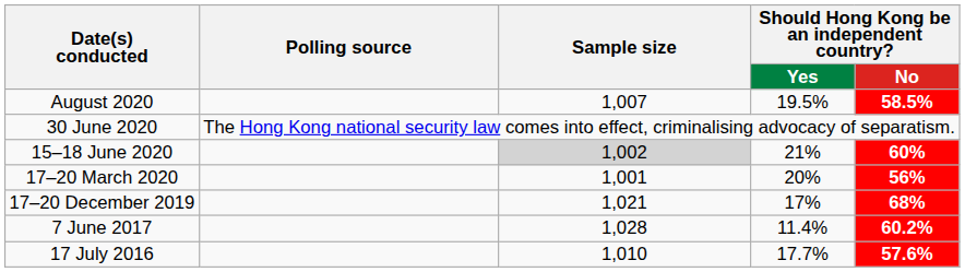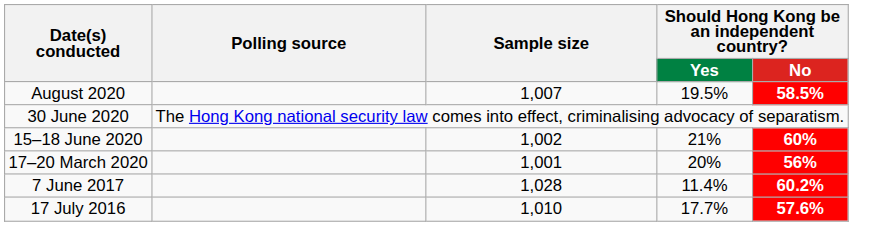15–18 June 2020 | Sample size: lightgrey background -> no background
- row: 17–20 December 2019 | 1,021 | 17% | 68%
